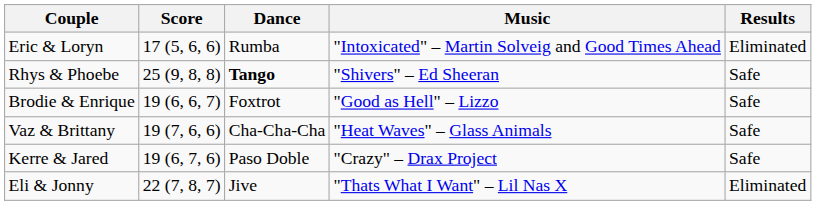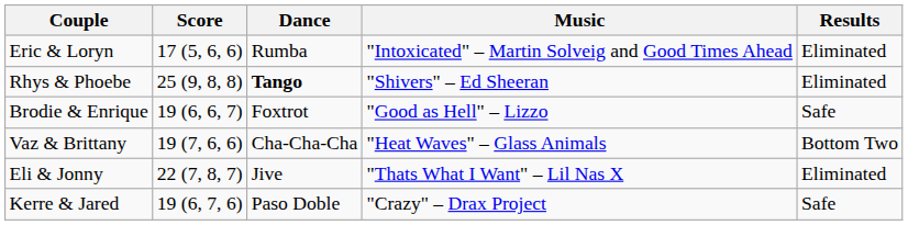Rhys & Phoebe | Results: Safe -> Eliminated
Vaz & Brittany | Results: Safe -> Bottom Two
rows swapped: Eli & Jonny <-> Kerre & Jared
